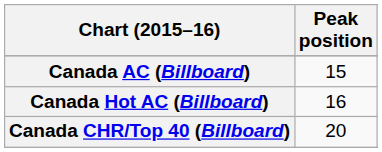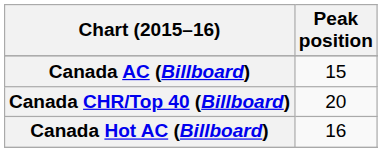rows swapped: Canada CHR/Top 40 (Billboard) <-> Canada Hot AC (Billboard)
